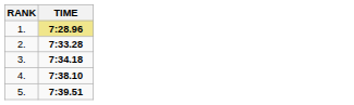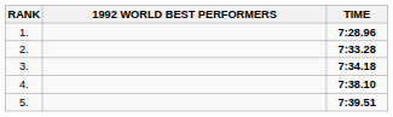+ column: 1992 WORLD BEST PERFORMERS
1. | TIME: khaki background -> no background
